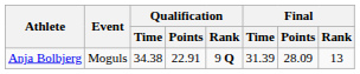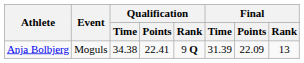Anja Bolbjerg | Qualification / Points: 22.91 -> 22.41
Anja Bolbjerg | Final / Points: 28.09 -> 22.09
